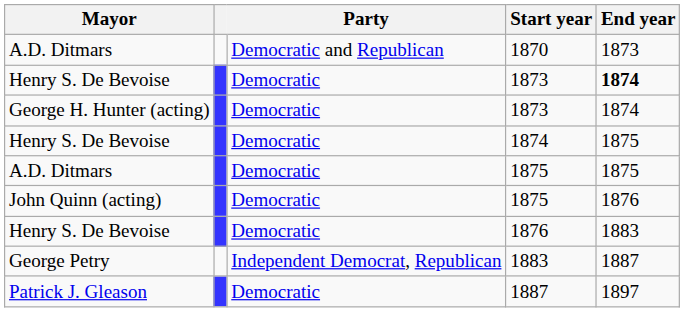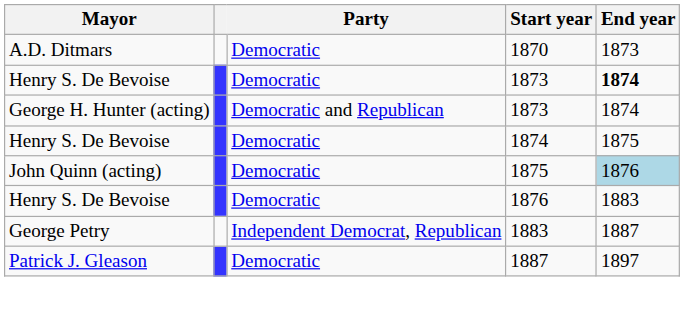1870 | Party: Democratic and Republican -> Democratic
George H. Hunter (acting) / 1873 | Party: Democratic -> Democratic and Republican
- row: A.D. Ditmars | Democratic | 1875 | 1875
John Quinn (acting) / 1875 | End year: no background -> lightblue background
